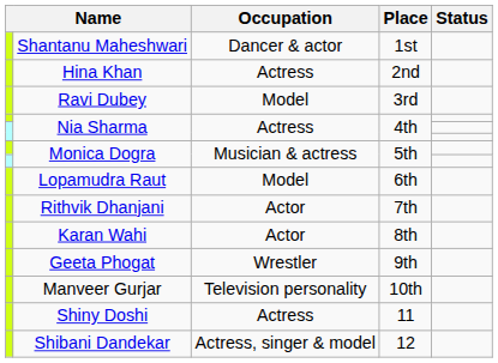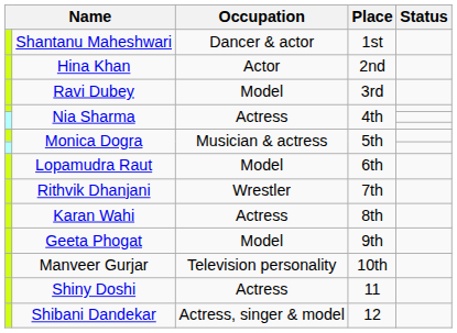Hina Khan | Occupation: Actress -> Actor
Rithvik Dhanjani | Occupation: Actor -> Wrestler
Karan Wahi | Occupation: Actor -> Actress
Geeta Phogat | Occupation: Wrestler -> Model
